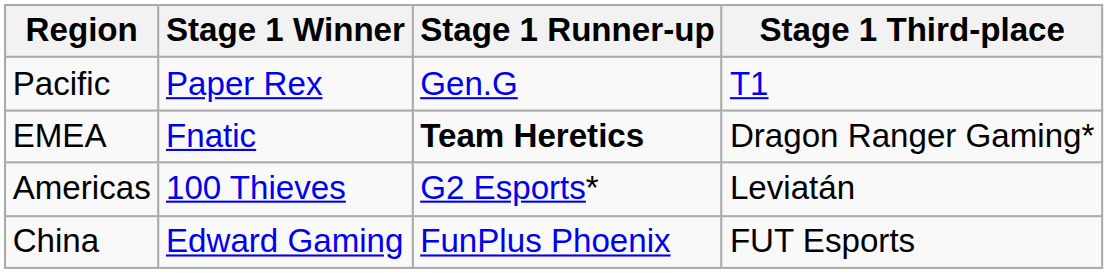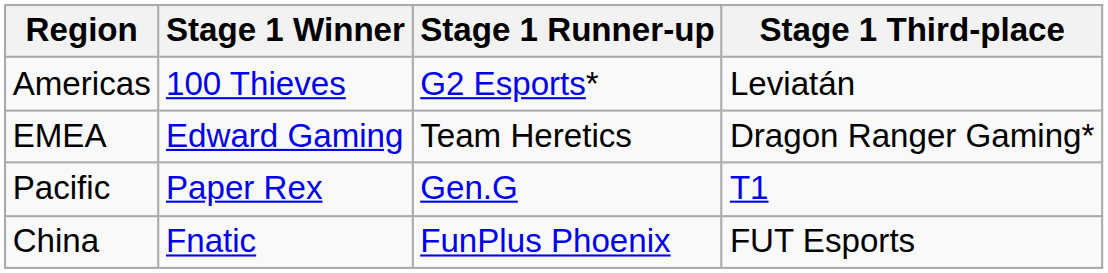rows swapped: Americas <-> Pacific
EMEA | Stage 1 Winner: Fnatic -> Edward Gaming
EMEA | Stage 1 Runner-up: bold -> normal
China | Stage 1 Winner: Edward Gaming -> Fnatic
